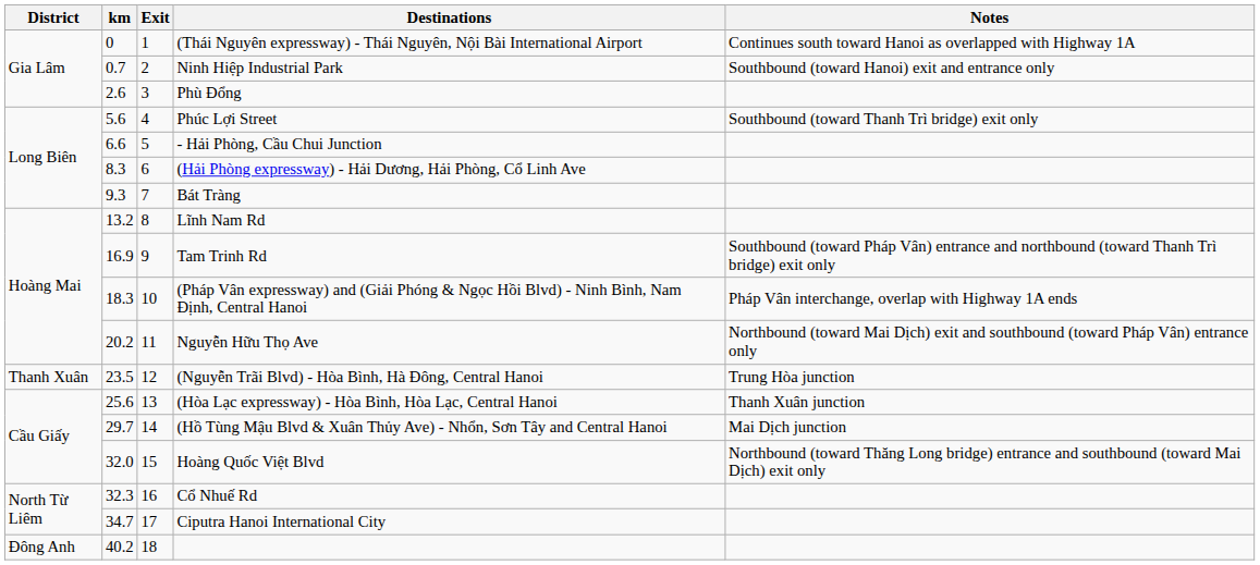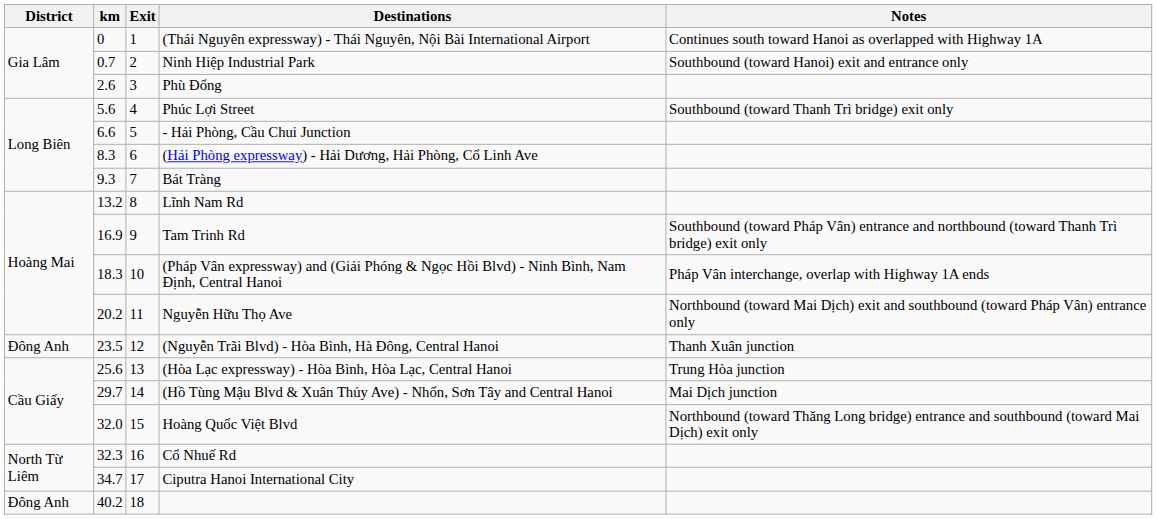(Nguyễn Trãi Blvd) - Hòa Bình, Hà Đông, Central Hanoi | District: Thanh Xuân -> Đông Anh
(Nguyễn Trãi Blvd) - Hòa Bình, Hà Đông, Central Hanoi | Notes: Trung Hòa junction -> Thanh Xuân junction
(Hòa Lạc expressway) - Hòa Bình, Hòa Lạc, Central Hanoi | Notes: Thanh Xuân junction -> Trung Hòa junction
